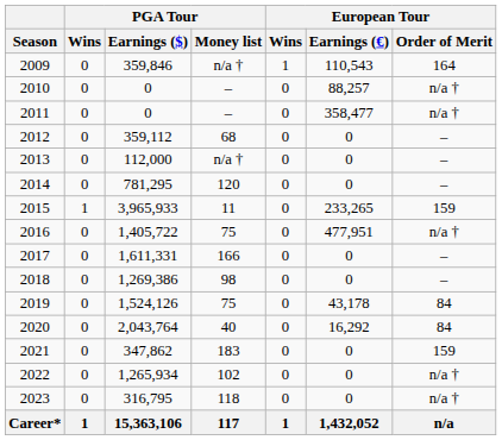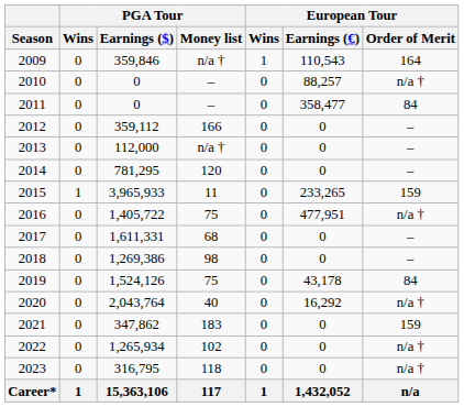2011 | European Tour / Order of Merit: n/a † -> 84
2012 | PGA Tour / Money list: 68 -> 166
2017 | PGA Tour / Money list: 166 -> 68
2020 | European Tour / Order of Merit: 84 -> n/a †
